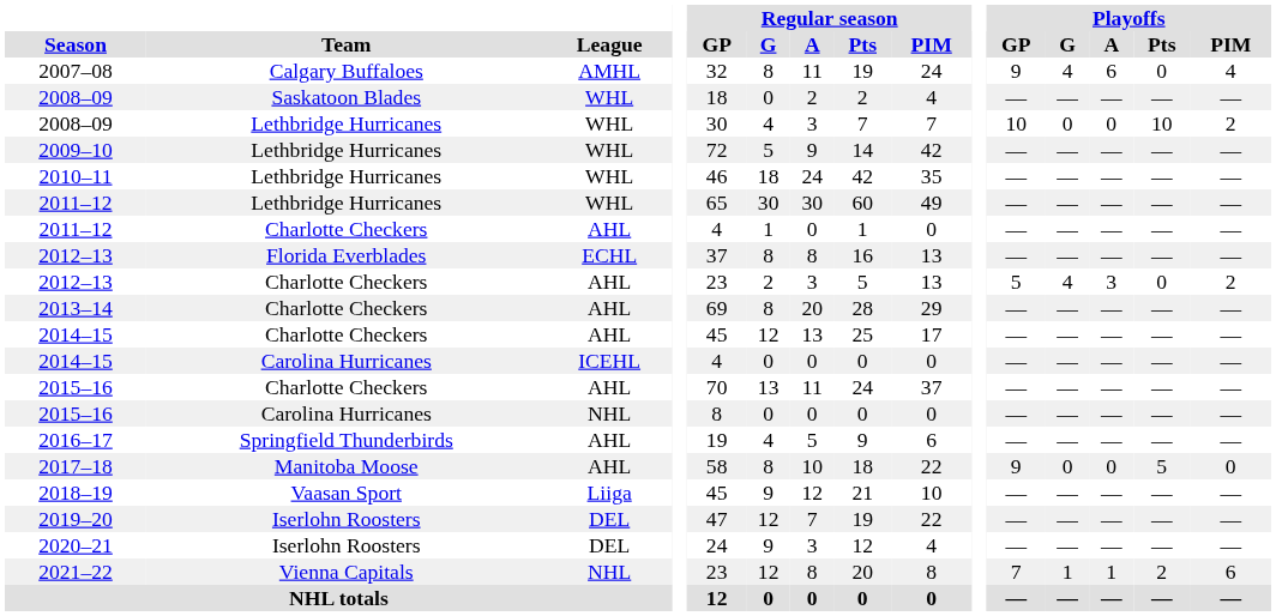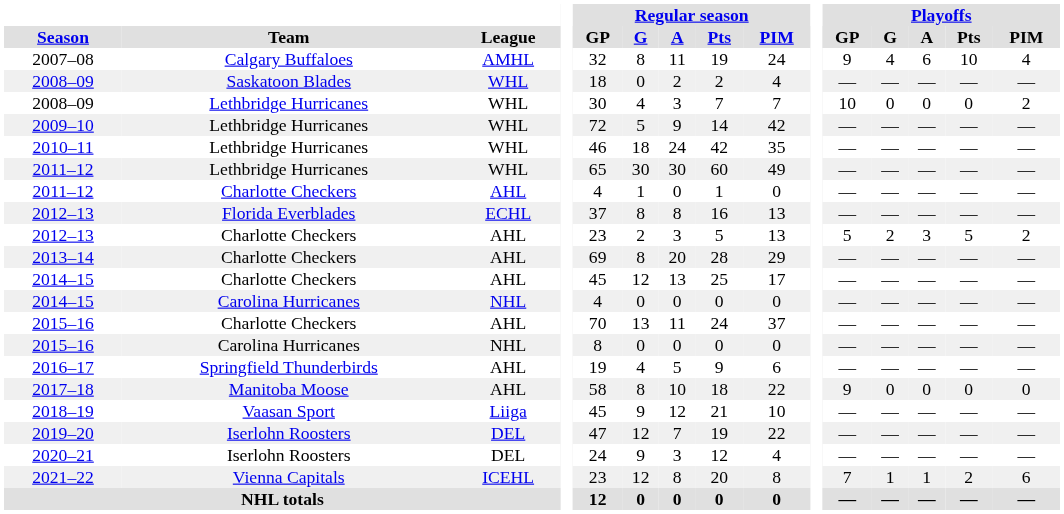2007–08 | Playoffs / Pts: 0 -> 10
2008–09 / Lethbridge Hurricanes | Playoffs / Pts: 10 -> 0
2012–13 / Charlotte Checkers | Playoffs / G: 4 -> 2
2012–13 / Charlotte Checkers | Playoffs / Pts: 0 -> 5
2014–15 / Carolina Hurricanes | League: ICEHL -> NHL
2017–18 | Playoffs / Pts: 5 -> 0
2021–22 | League: NHL -> ICEHL
